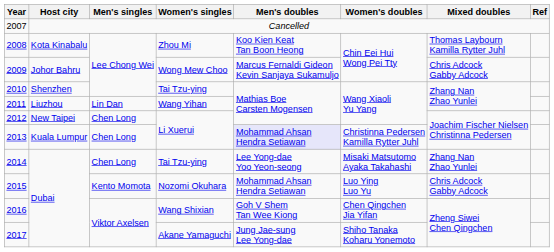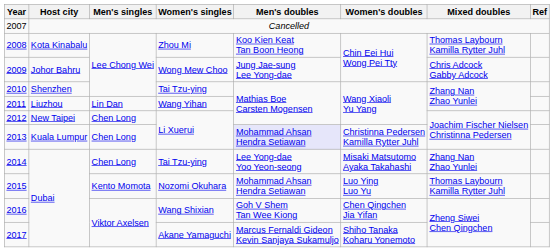2009 | Men's doubles: Marcus Fernaldi Gideon Kevin Sanjaya Sukamuljo -> Jung Jae-sung Lee Yong-dae
2015 | Mixed doubles: Chris Adcock Gabby Adcock -> Thomas Laybourn Kamilla Rytter Juhl
2017 | Men's doubles: Jung Jae-sung Lee Yong-dae -> Marcus Fernaldi Gideon Kevin Sanjaya Sukamuljo
